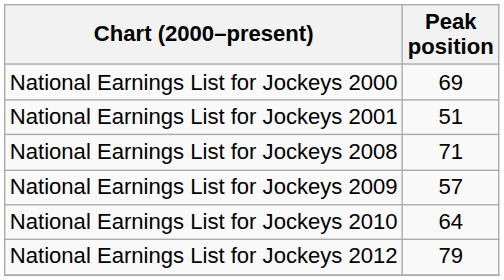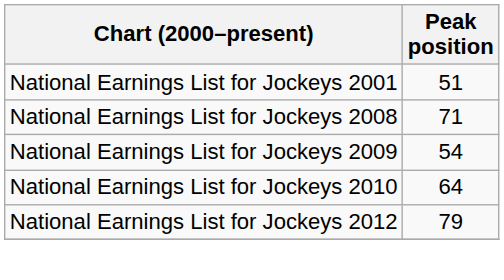- row: National Earnings List for Jockeys 2000 | 69
National Earnings List for Jockeys 2009 | Peak position: 57 -> 54
